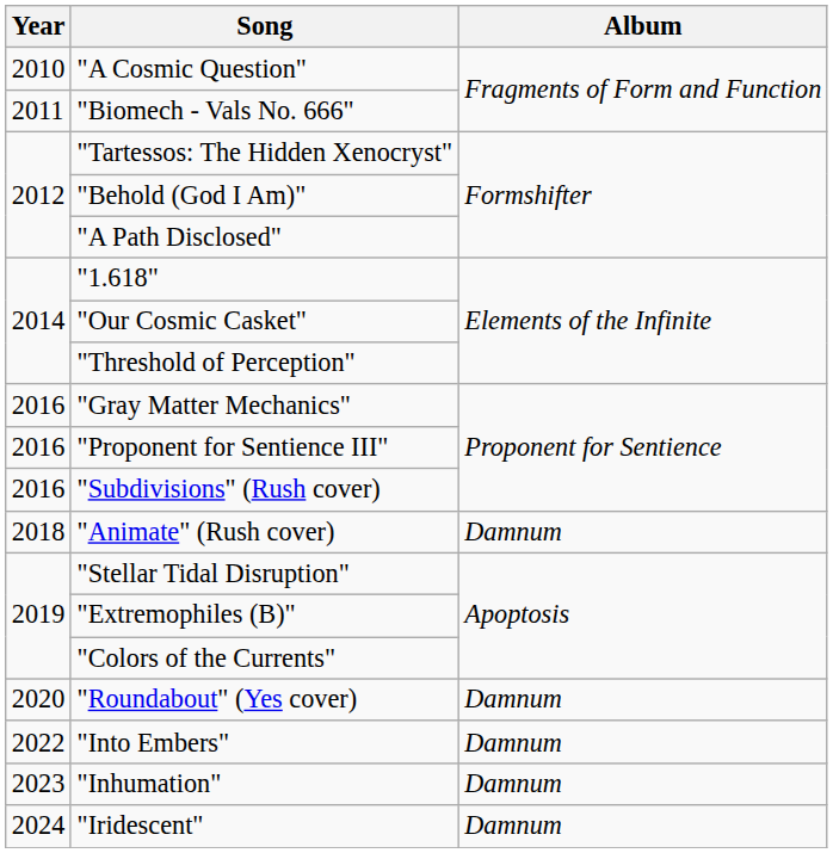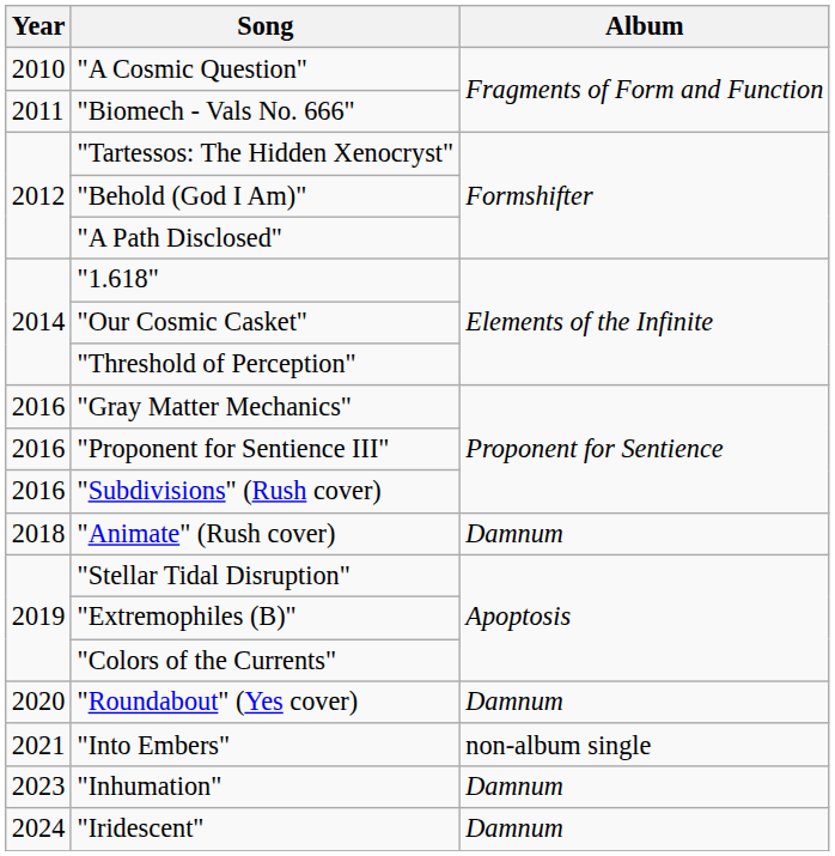"Into Embers" | Year: 2022 -> 2021
"Into Embers" | Album: Damnum -> non-album single
